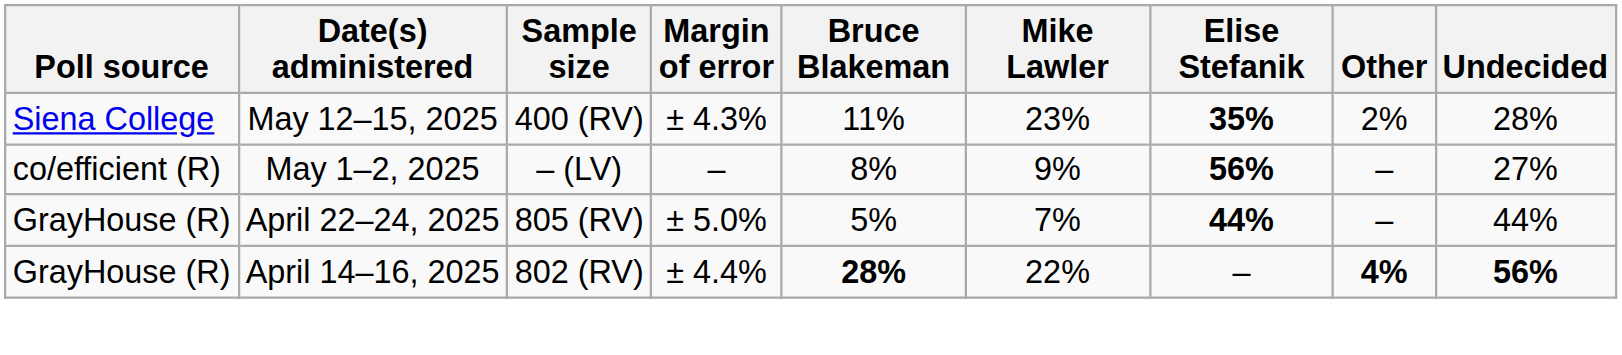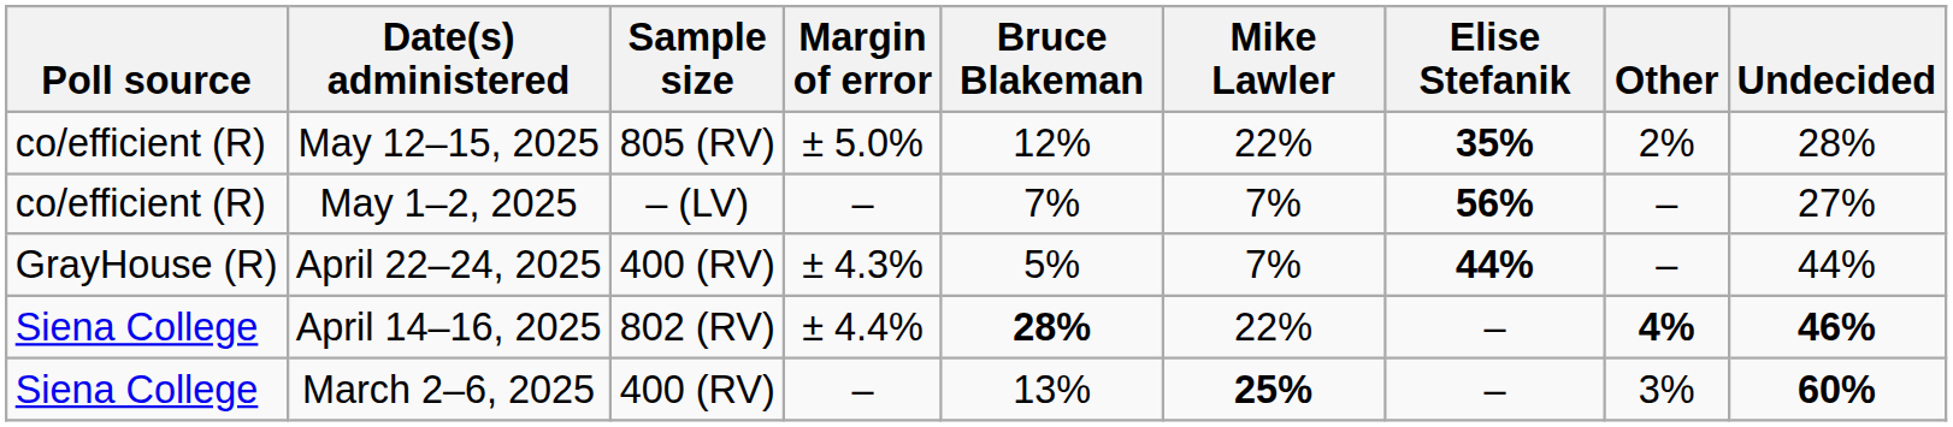May 12–15, 2025 | Poll source: Siena College -> co/efficient (R)
May 12–15, 2025 | Sample size: 400 (RV) -> 805 (RV)
May 12–15, 2025 | Margin of error: ± 4.3% -> ± 5.0%
May 12–15, 2025 | Bruce Blakeman: 11% -> 12%
May 12–15, 2025 | Mike Lawler: 23% -> 22%
May 1–2, 2025 | Bruce Blakeman: 8% -> 7%
May 1–2, 2025 | Mike Lawler: 9% -> 7%
April 22–24, 2025 | Sample size: 805 (RV) -> 400 (RV)
April 22–24, 2025 | Margin of error: ± 5.0% -> ± 4.3%
April 14–16, 2025 | Poll source: GrayHouse (R) -> Siena College
April 14–16, 2025 | Undecided: 56% -> 46%
+ row: Siena College | March 2–6, 2025 | 400 (RV) | – | 13% | 25% | – | 3% | 60%
